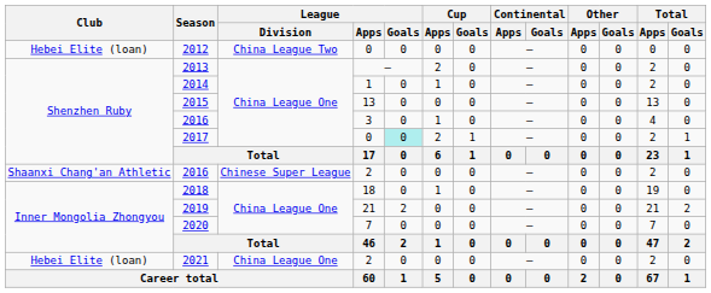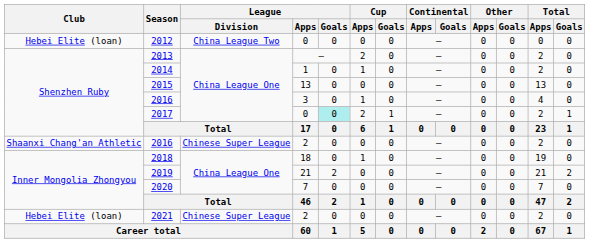2021 | League / Division: China League One -> Chinese Super League
